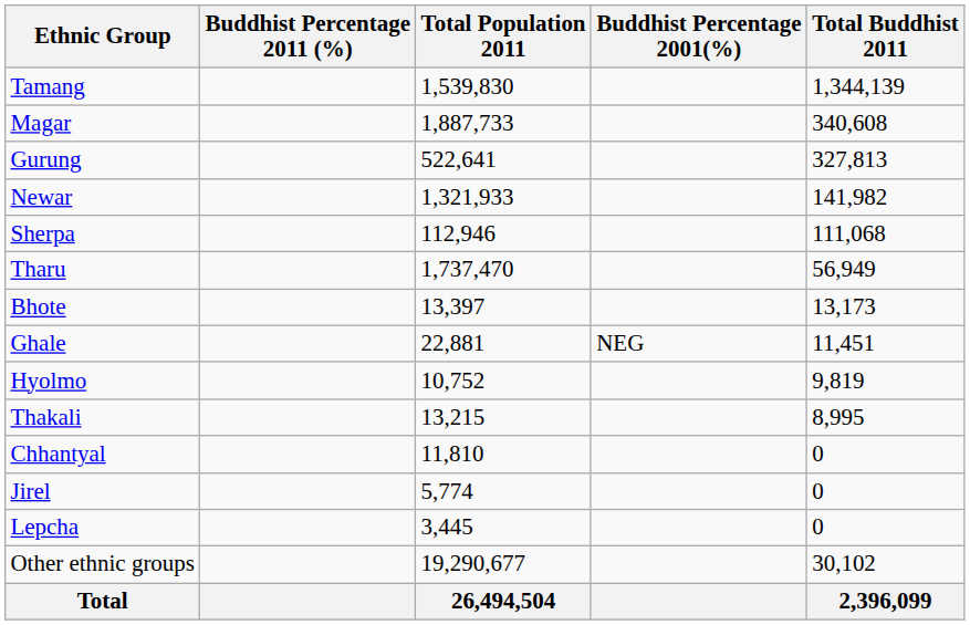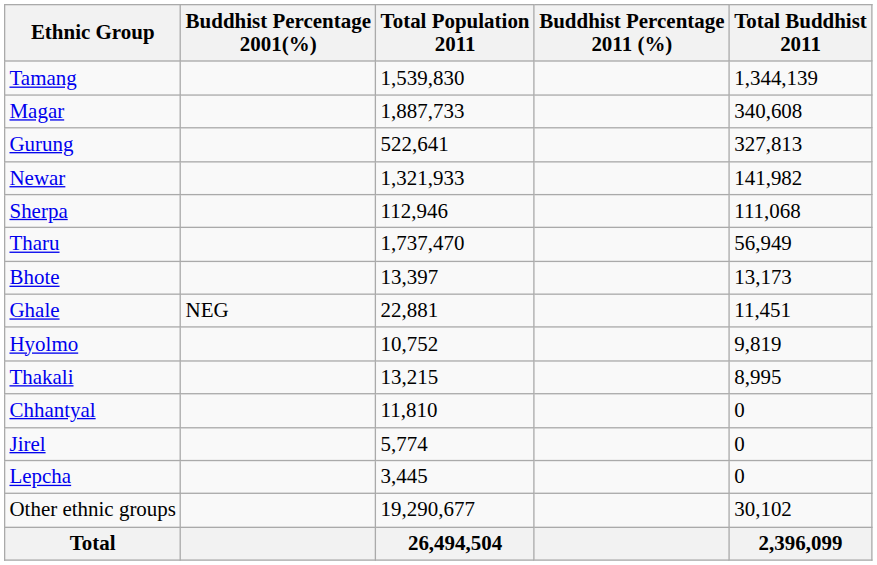columns swapped: Buddhist Percentage 2001(%) <-> Buddhist Percentage 2011 (%)
